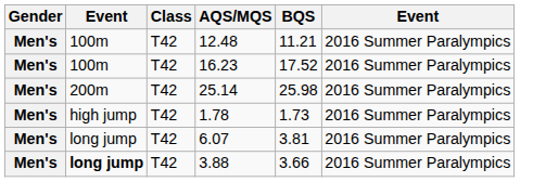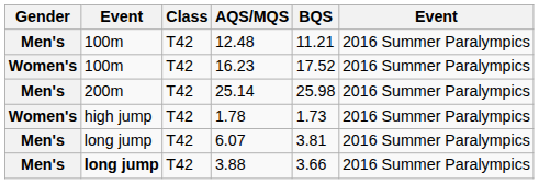16.23 | Gender: Men's -> Women's
1.78 | Gender: Men's -> Women's
